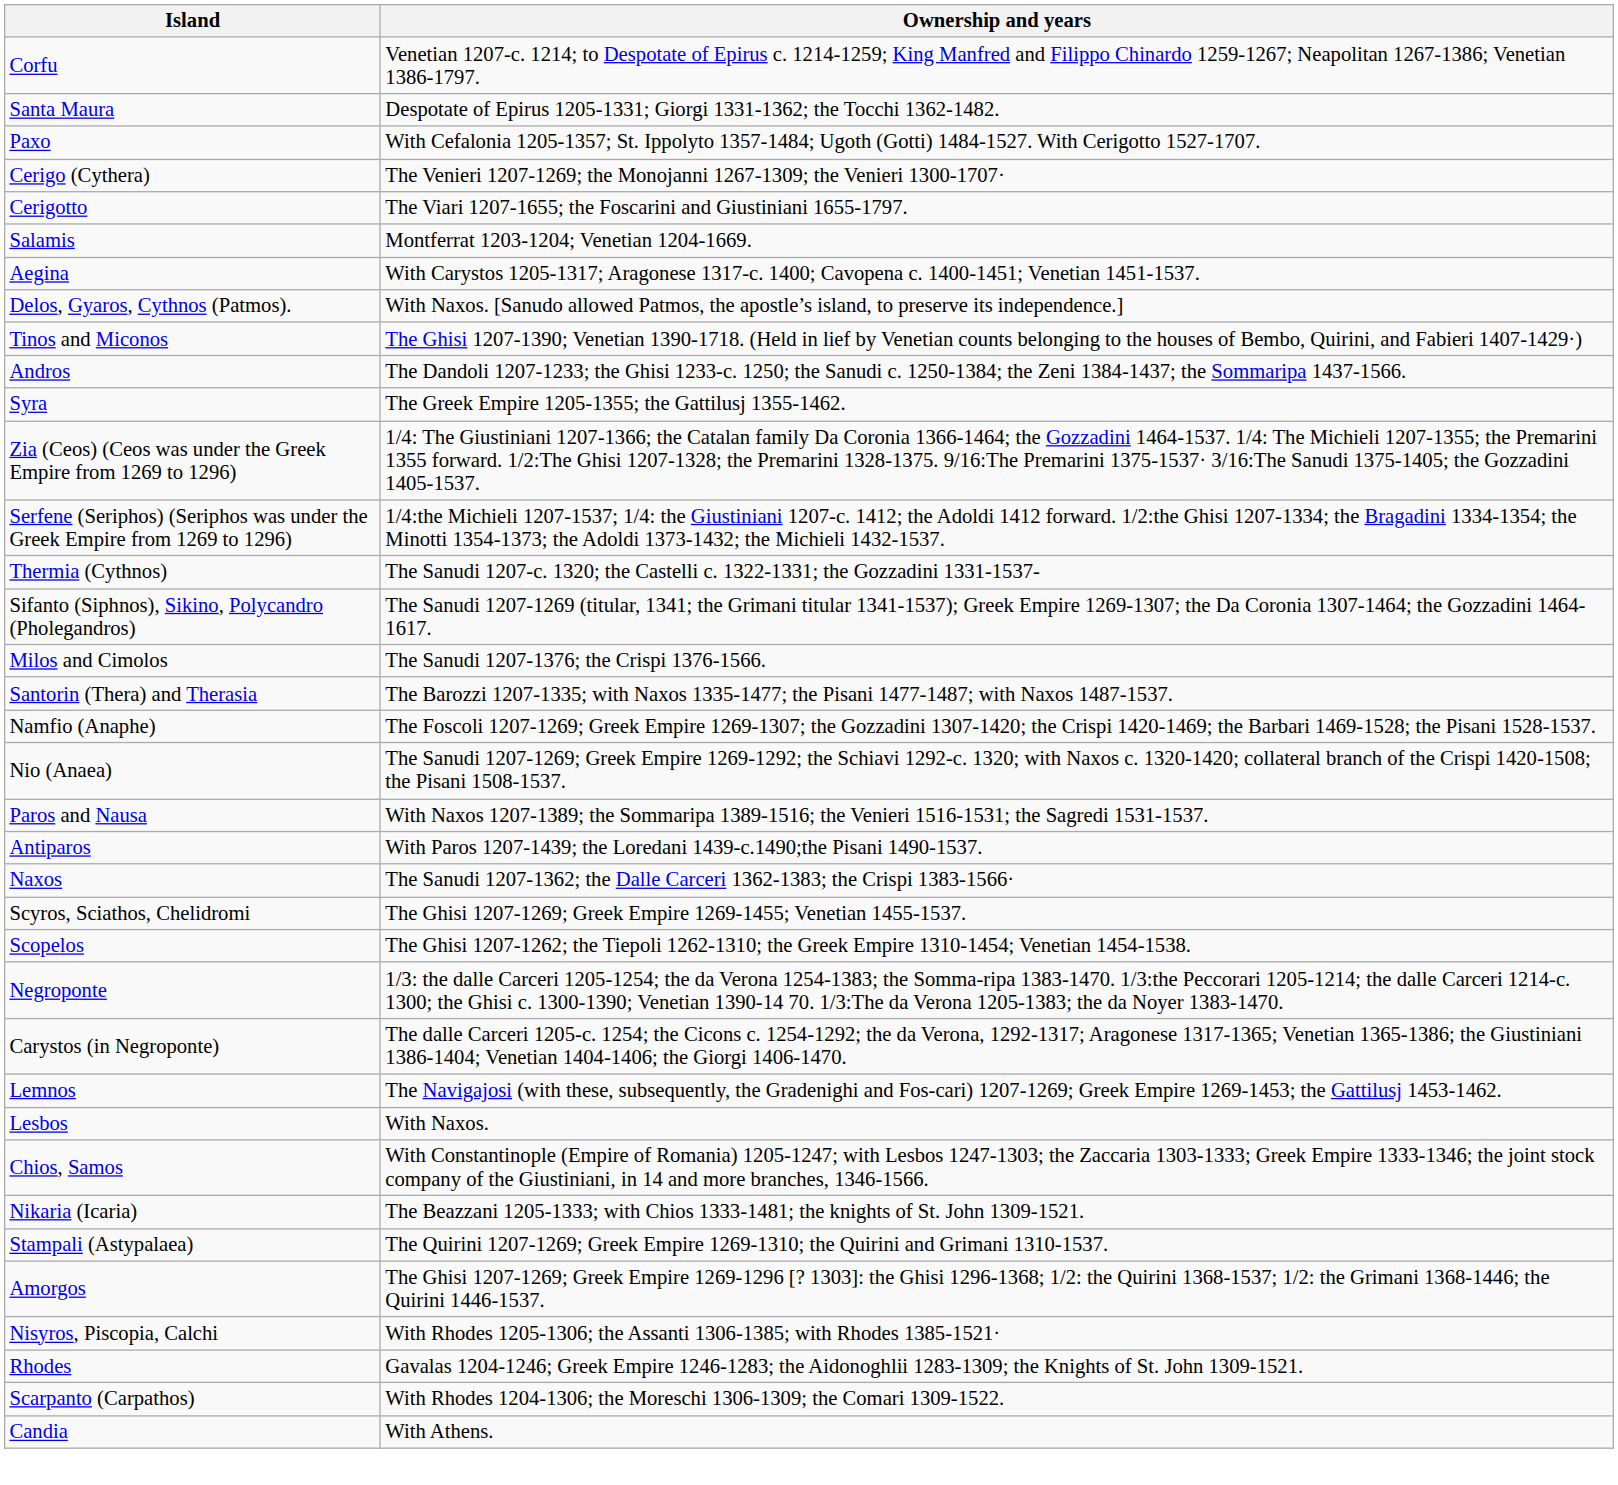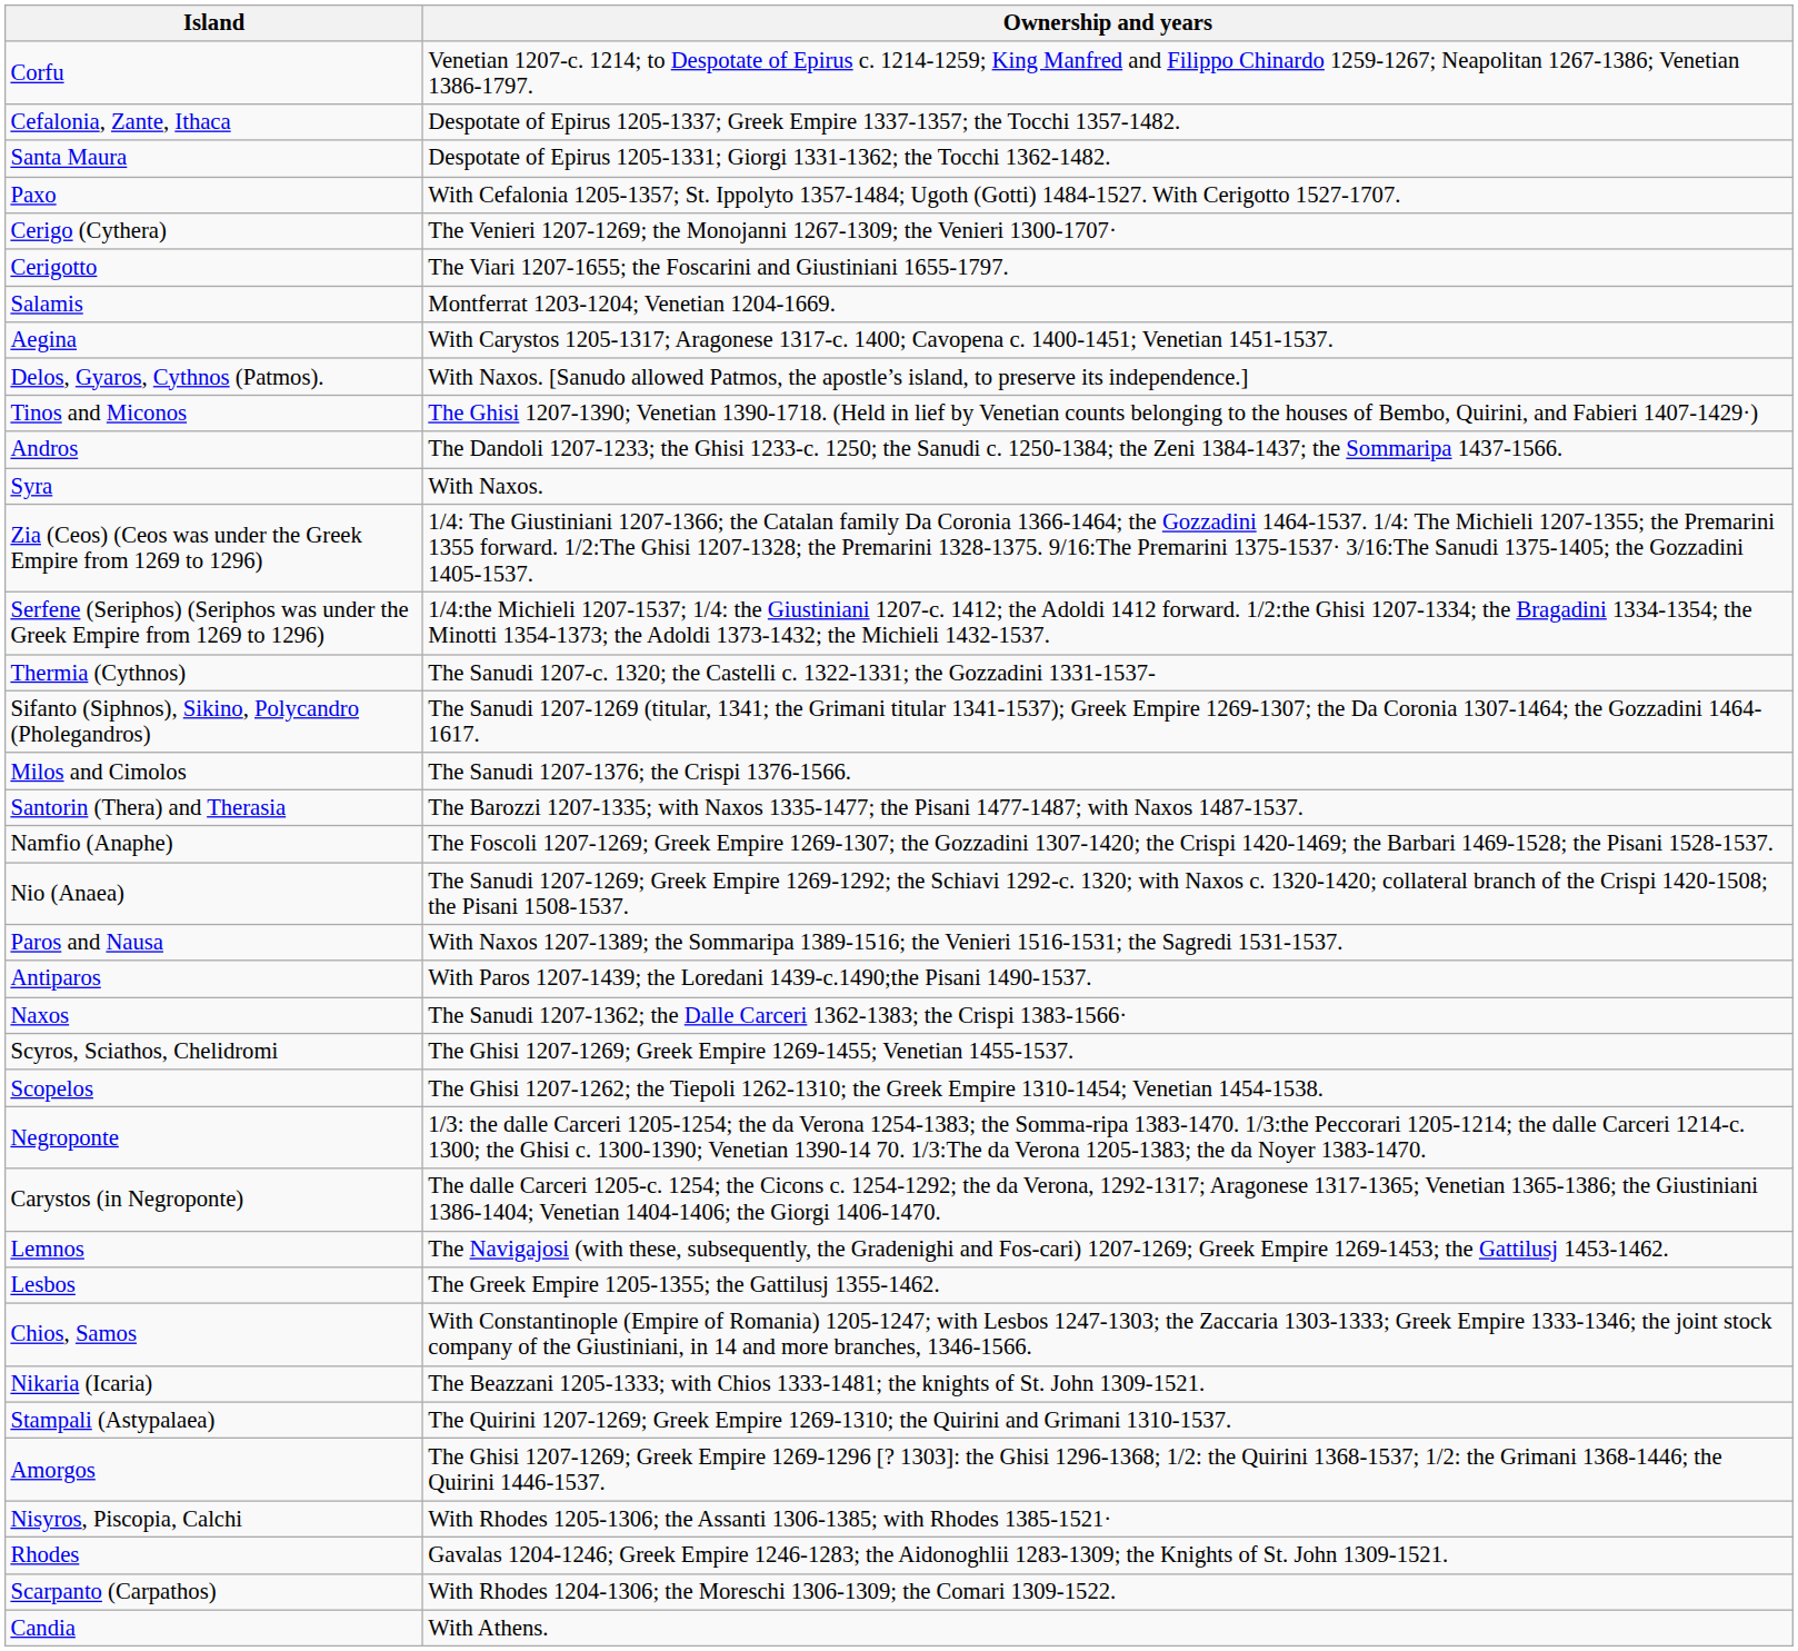+ row: Cefalonia, Zante, Ithaca | Despotate of Epirus 1205-1337; Greek Empire 1337-1357; the Tocchi 1357-1482.
Syra | Ownership and years: The Greek Empire 1205-1355; the Gattilusj 1355-1462. -> With Naxos.
Lesbos | Ownership and years: With Naxos. -> The Greek Empire 1205-1355; the Gattilusj 1355-1462.
